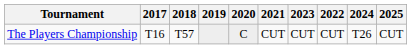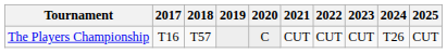columns swapped: 2022 <-> 2023
